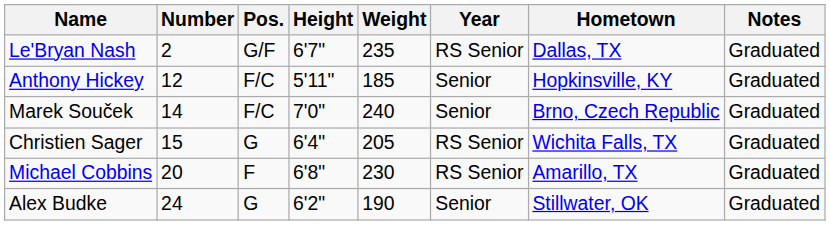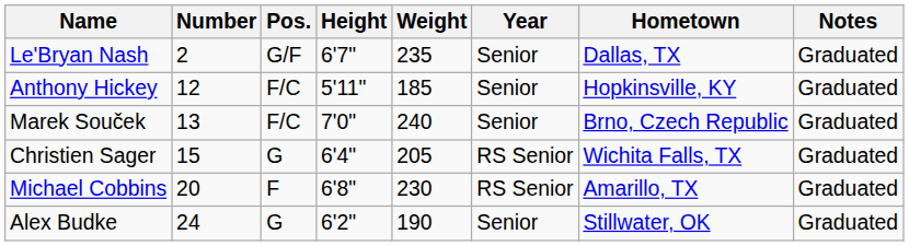Le'Bryan Nash | Year: RS Senior -> Senior
Marek Souček | Number: 14 -> 13
